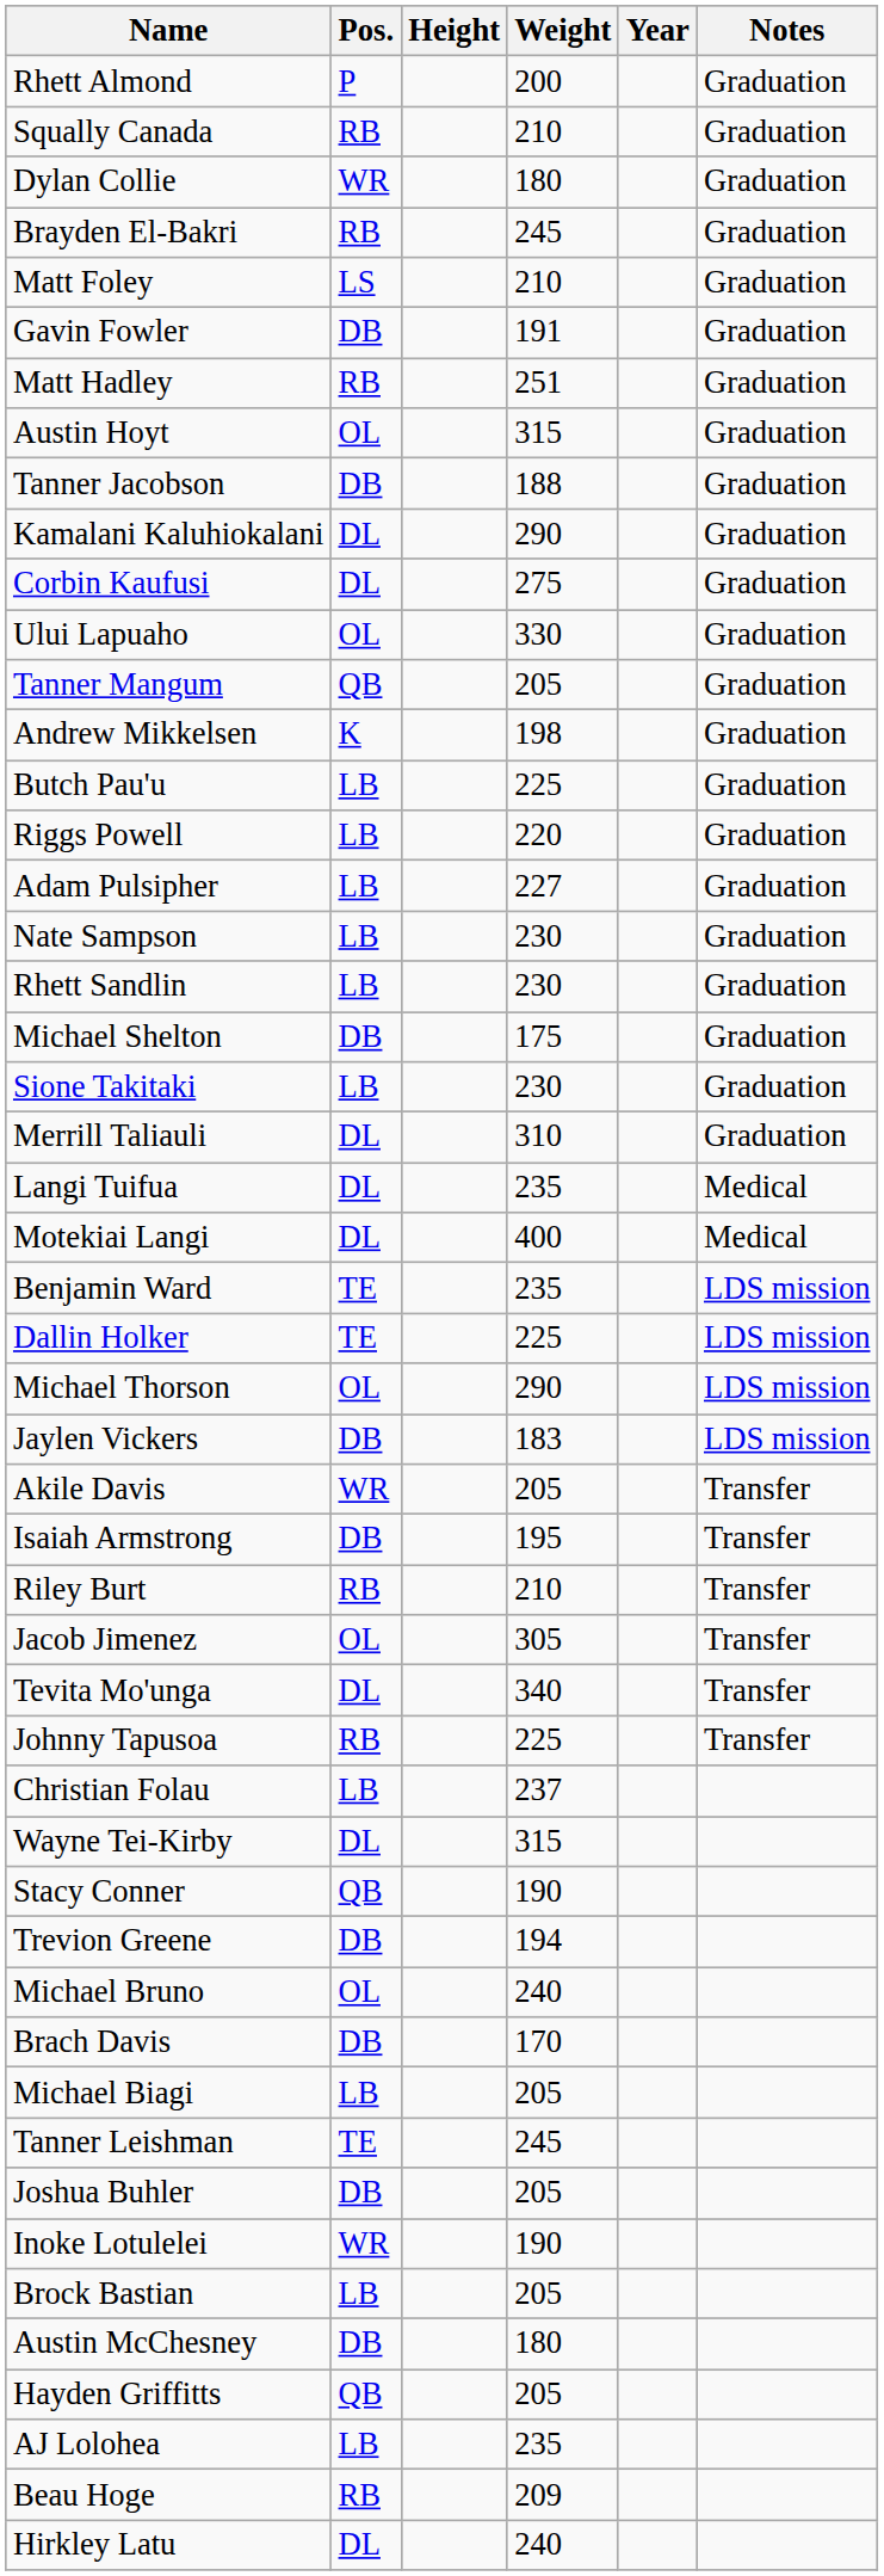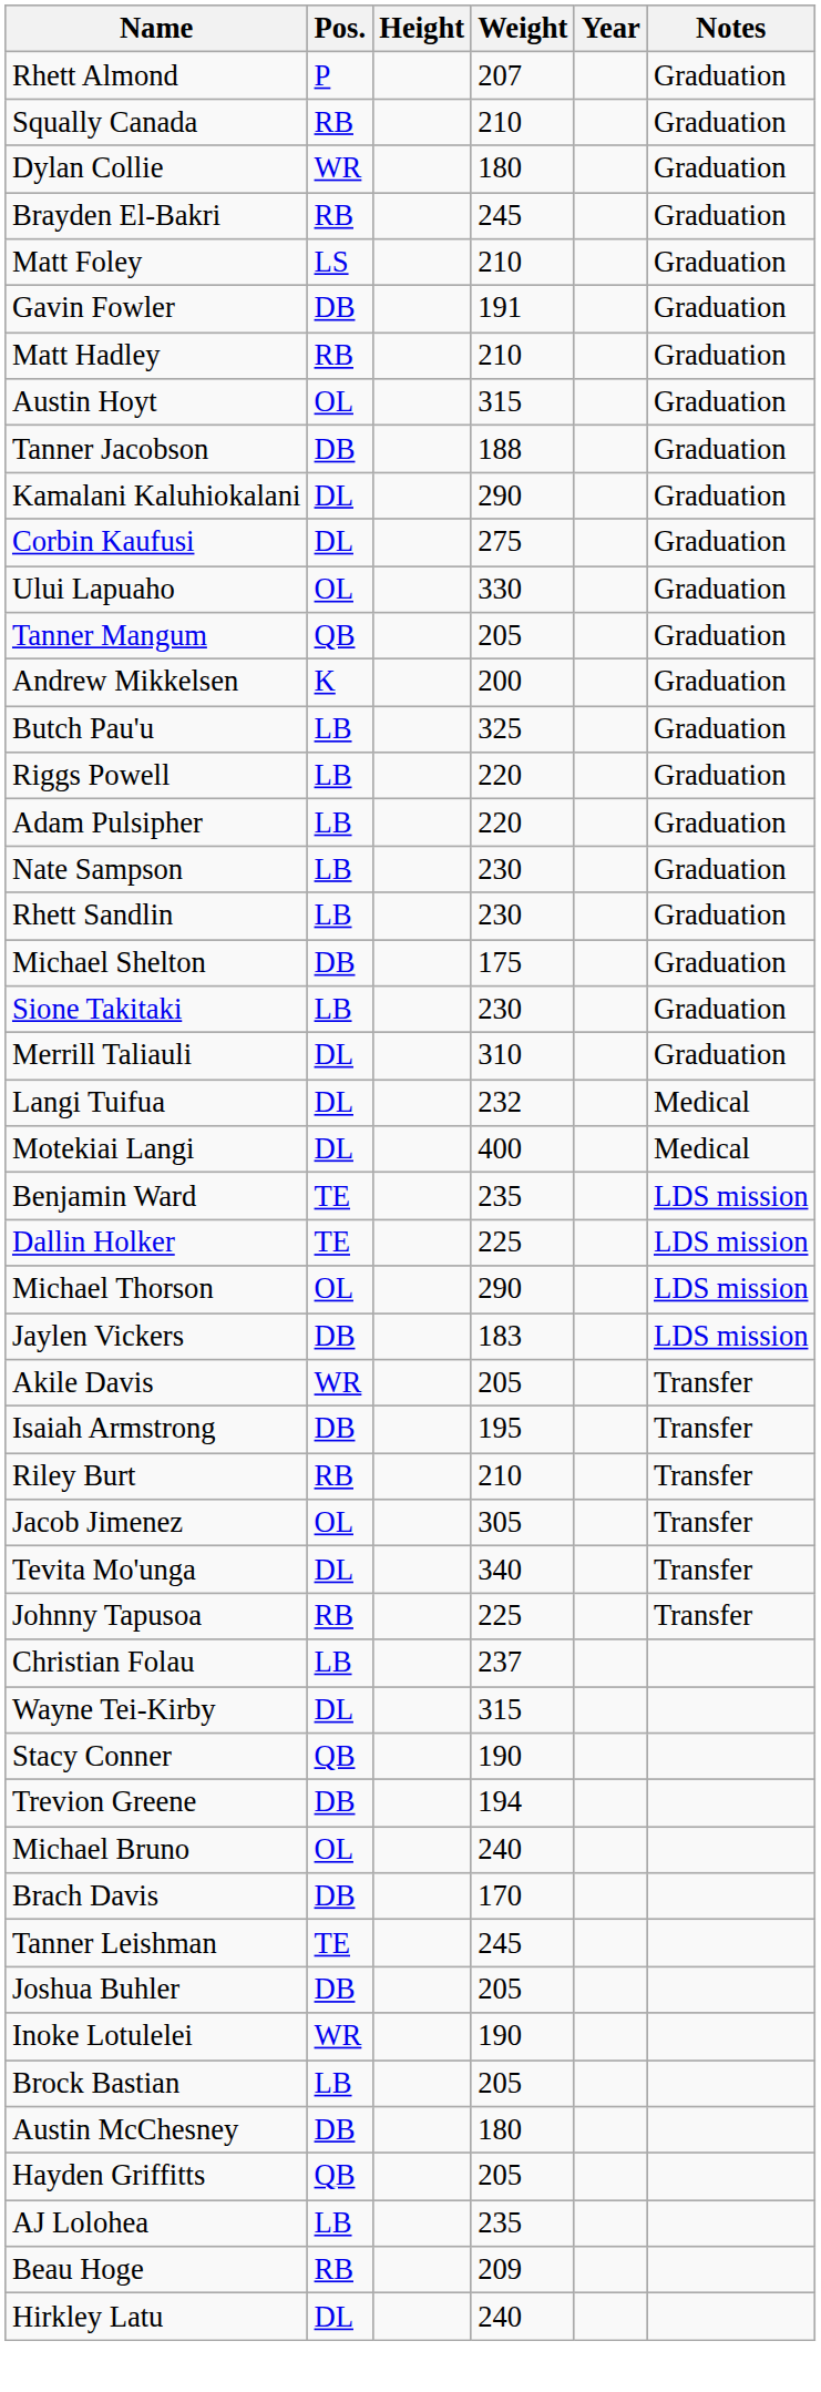Rhett Almond | Weight: 200 -> 207
Matt Hadley | Weight: 251 -> 210
Andrew Mikkelsen | Weight: 198 -> 200
Butch Pau'u | Weight: 225 -> 325
Adam Pulsipher | Weight: 227 -> 220
Langi Tuifua | Weight: 235 -> 232
- row: Michael Biagi | LB | 205
